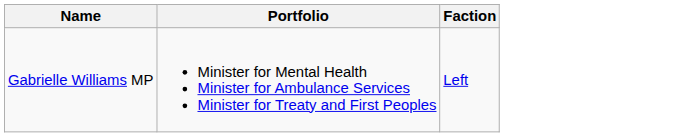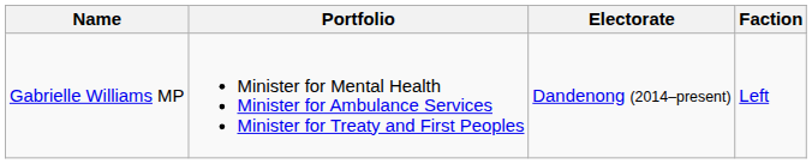+ column: Electorate | Dandenong (2014–present)
